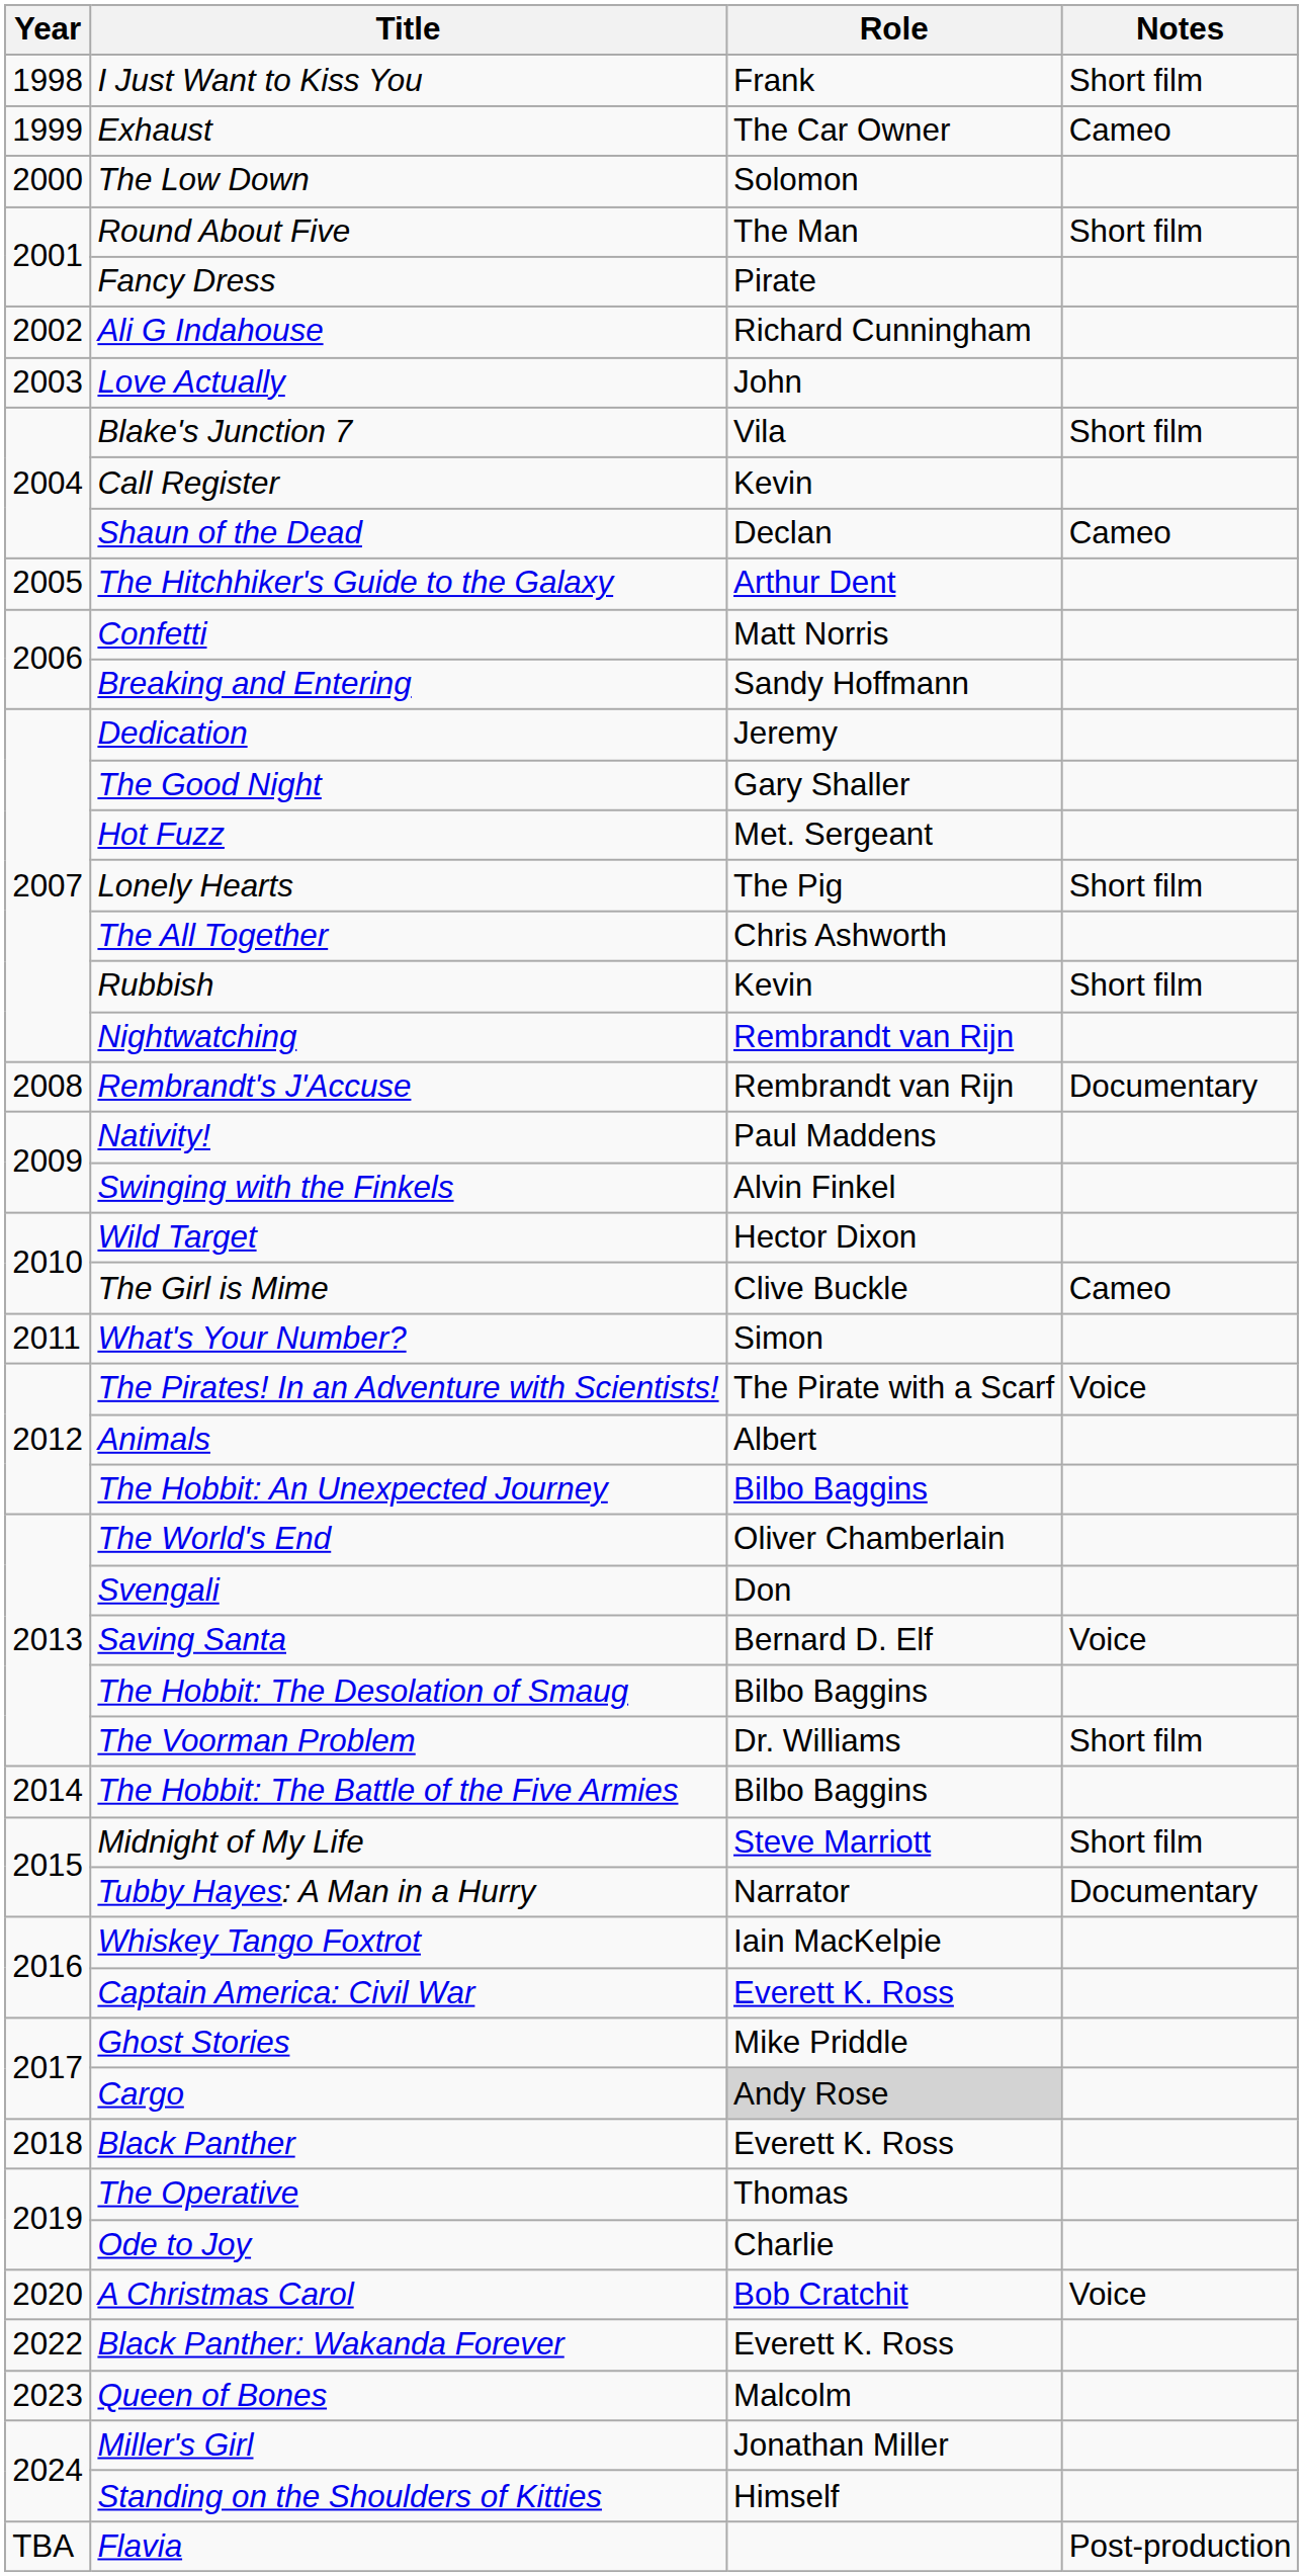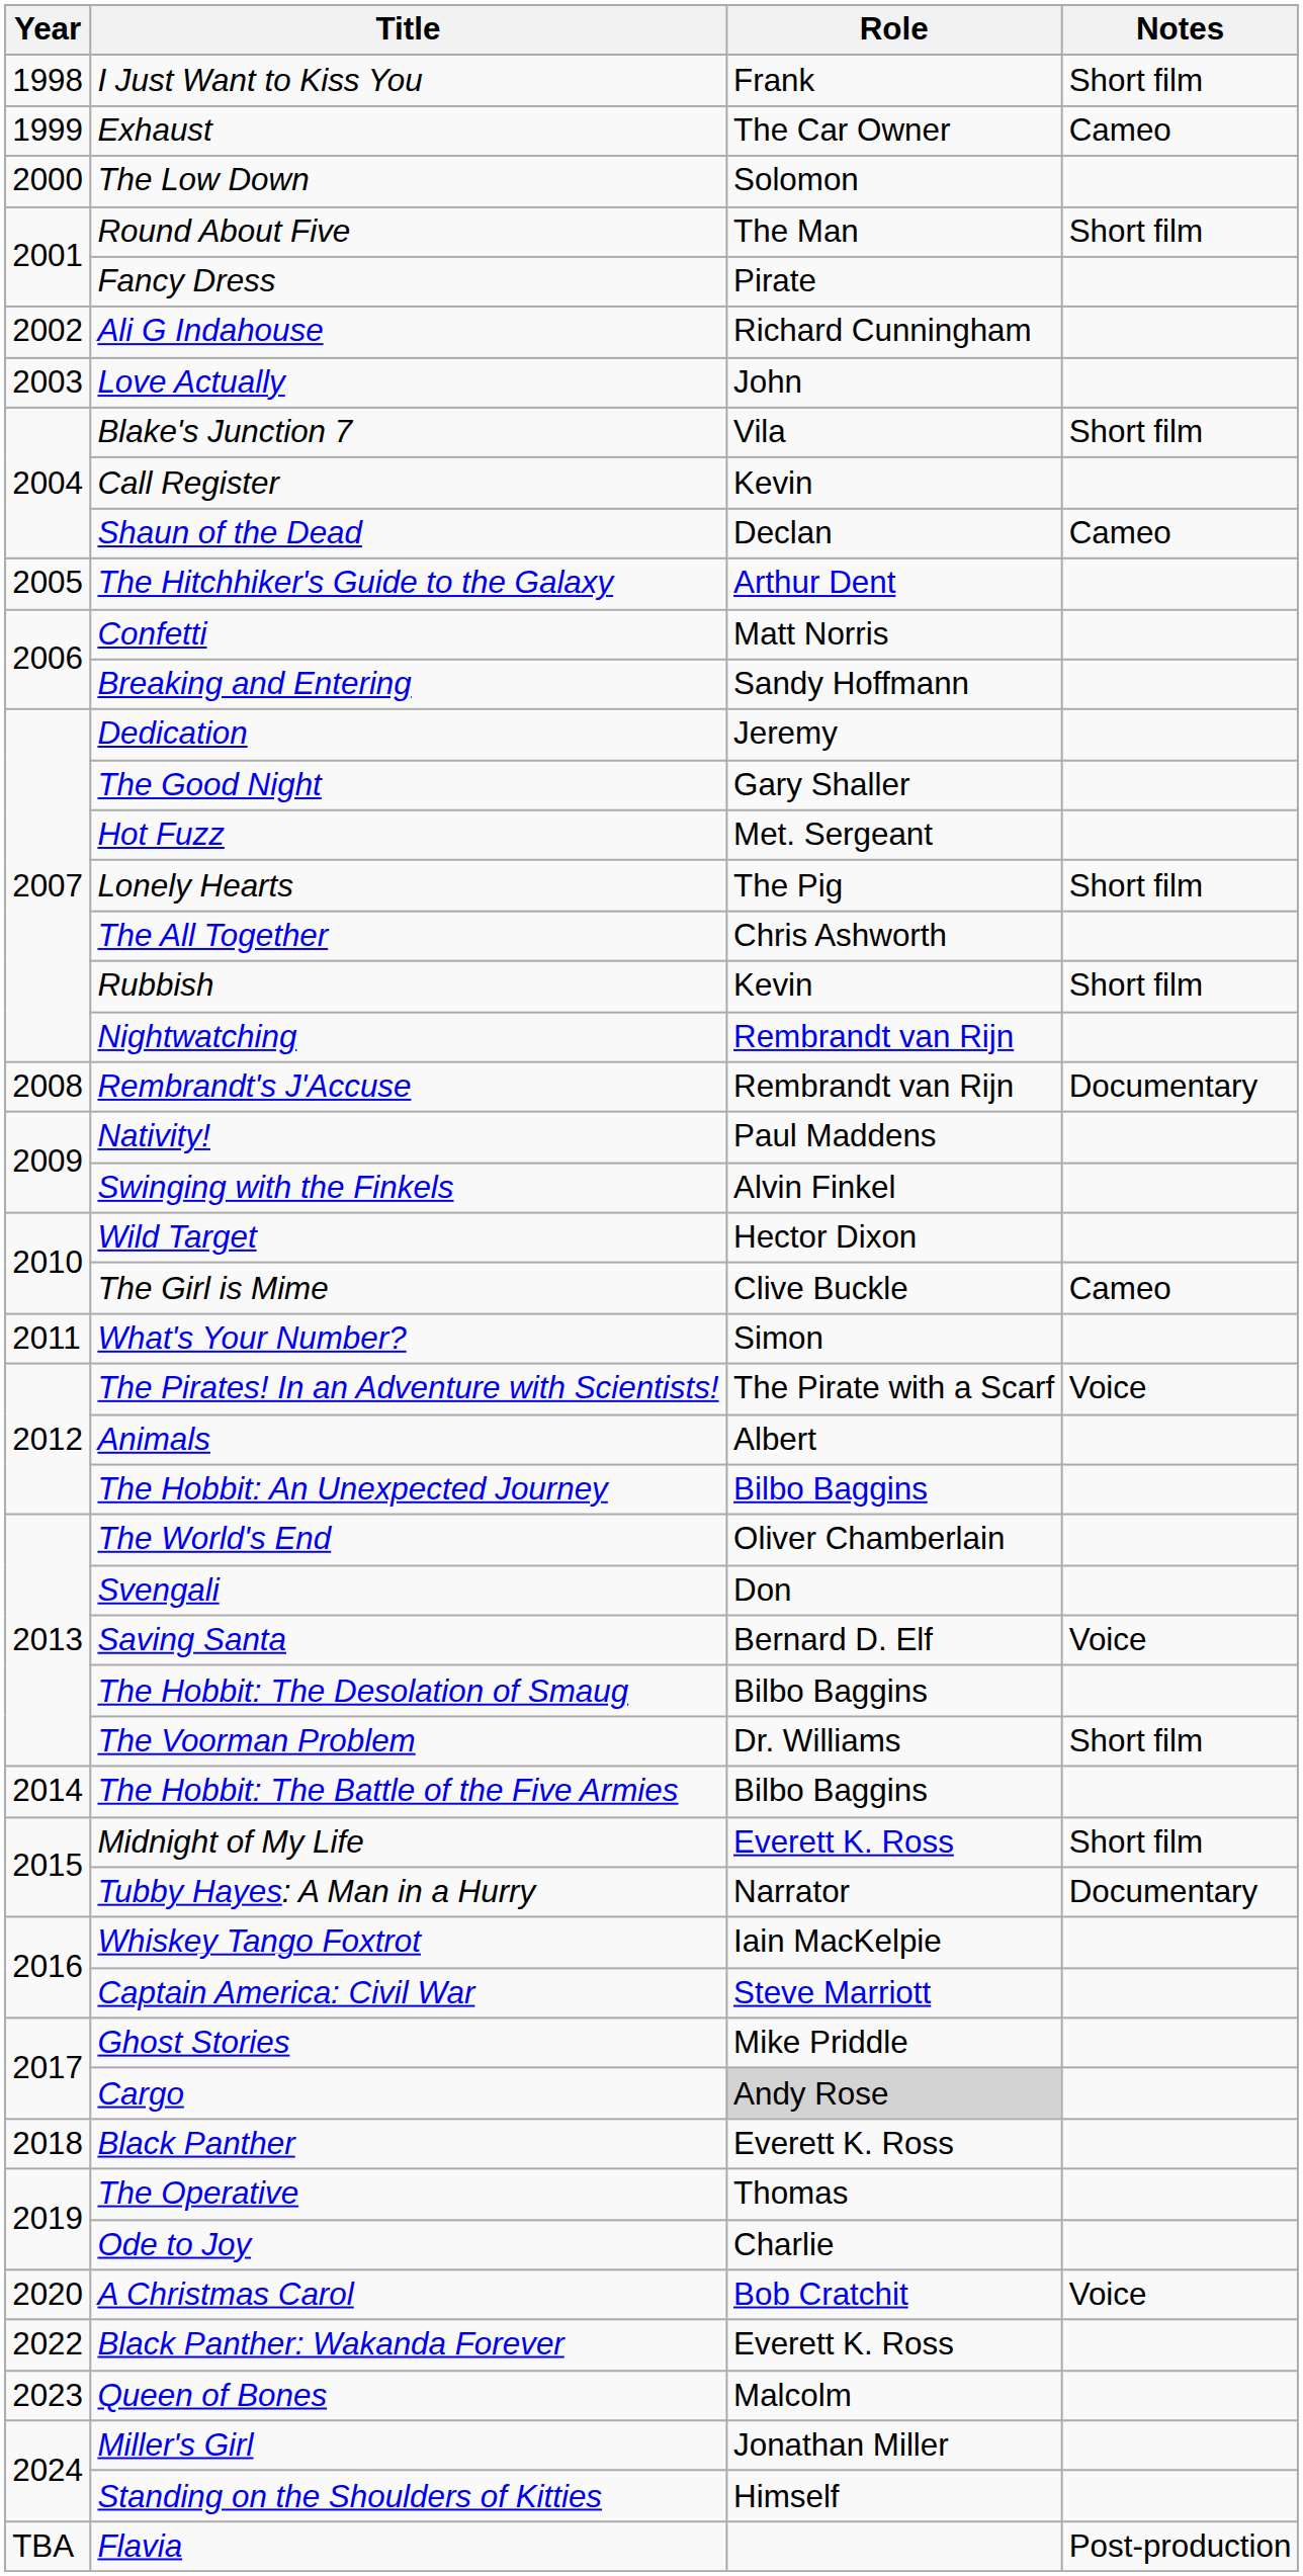Midnight of My Life | Role: Steve Marriott -> Everett K. Ross
Captain America: Civil War | Role: Everett K. Ross -> Steve Marriott
